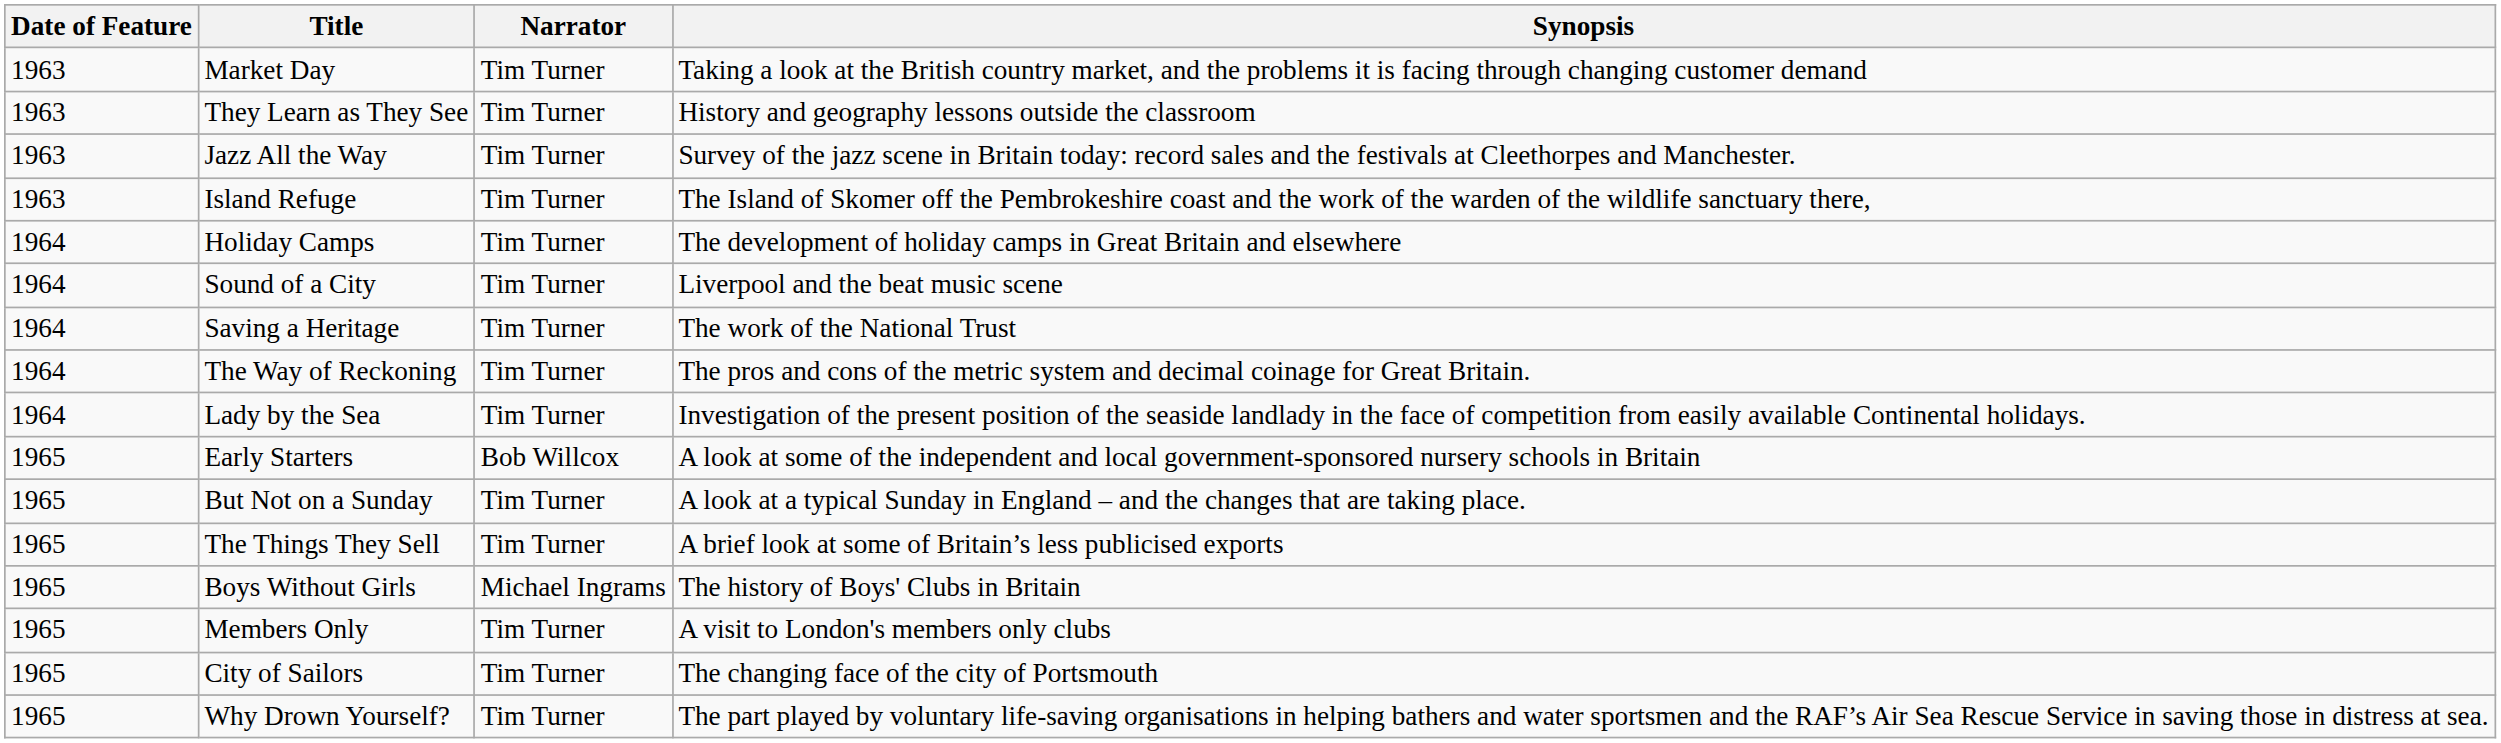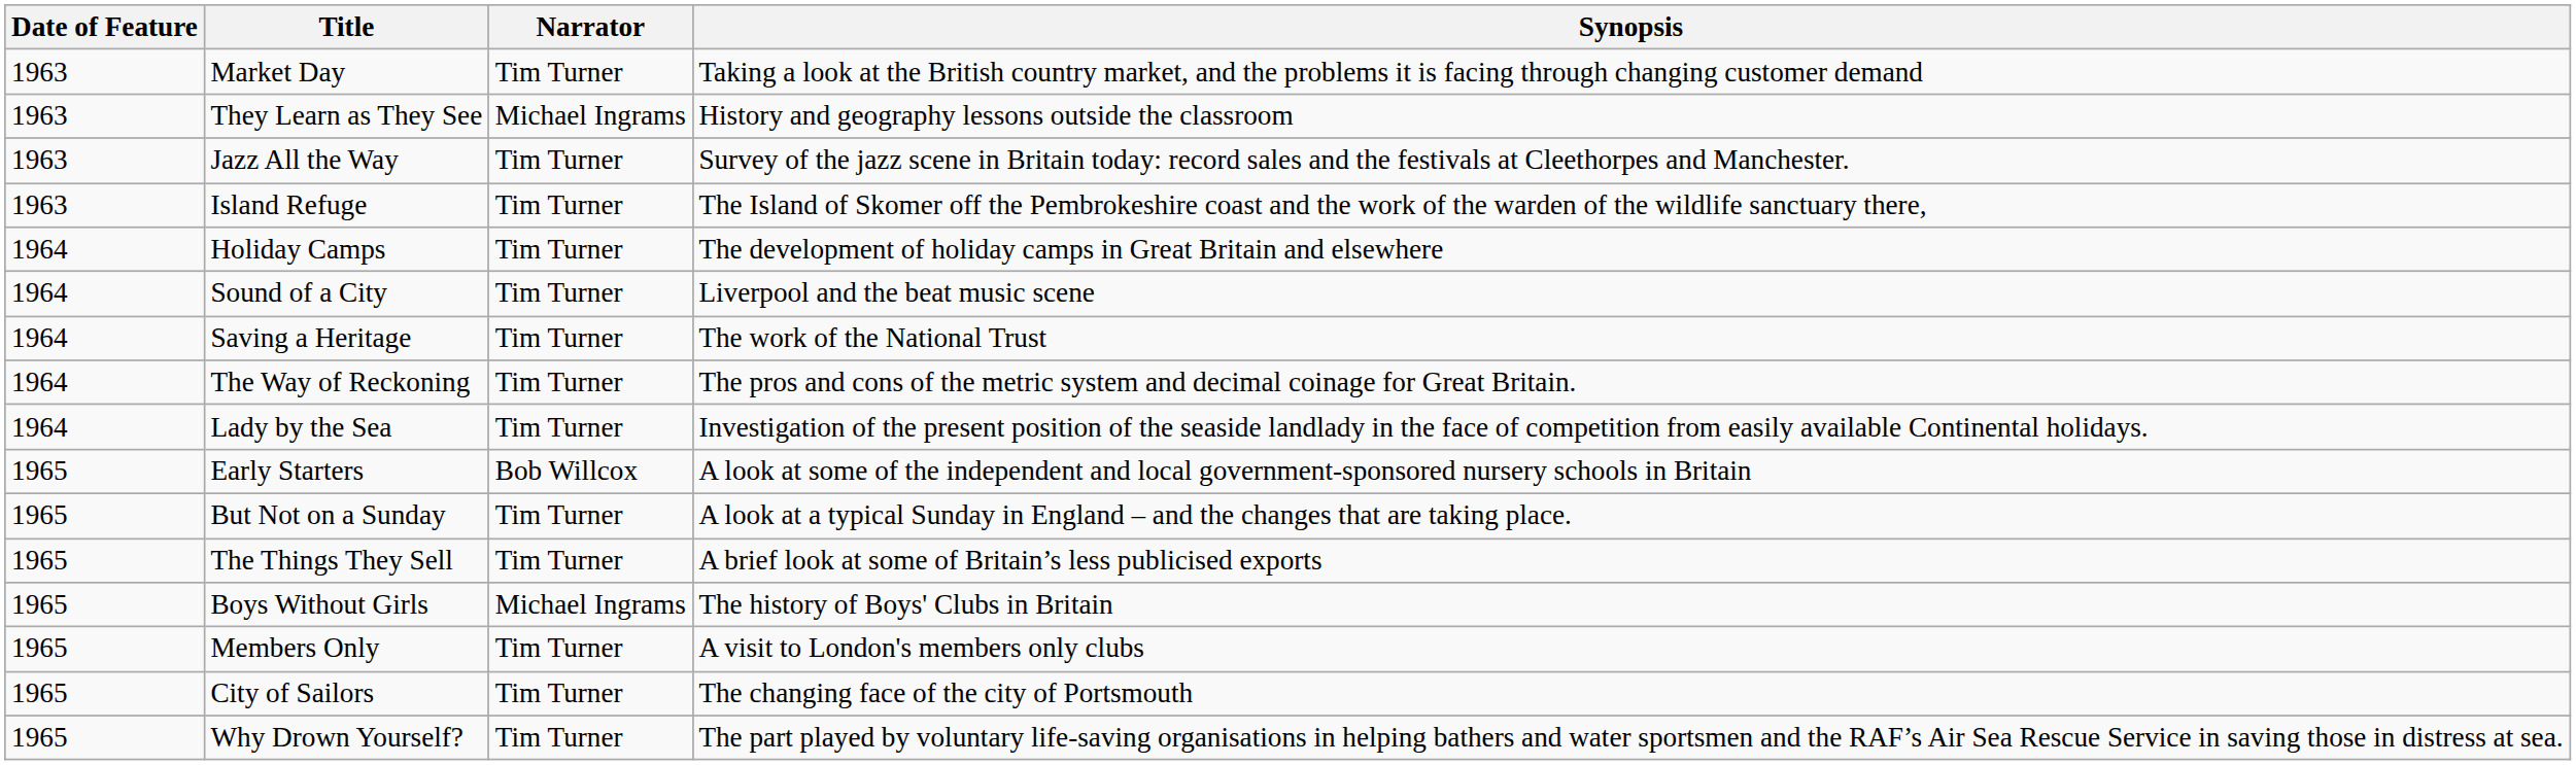They Learn as They See | Narrator: Tim Turner -> Michael Ingrams
